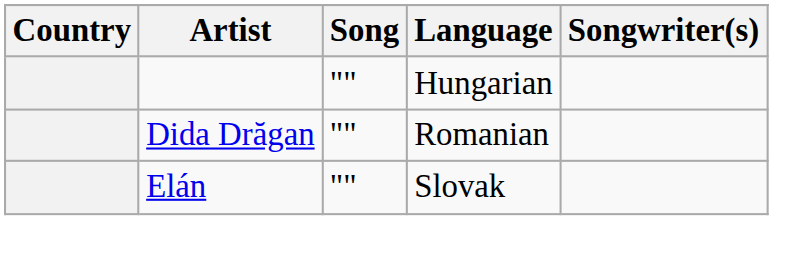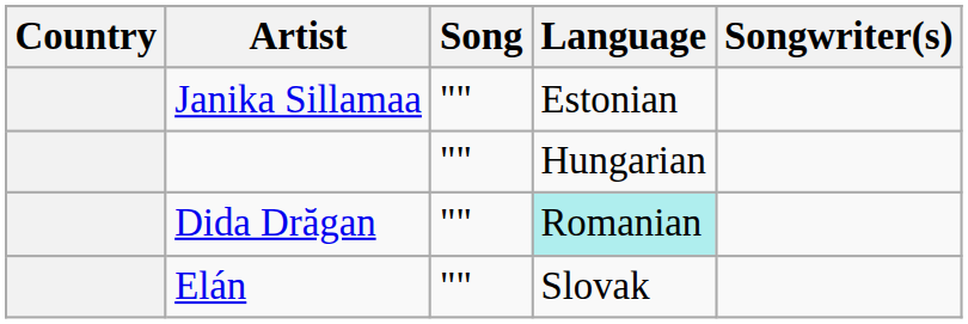+ row: Janika Sillamaa | "" | Estonian
Dida Drăgan | Language: no background -> paleturquoise background
